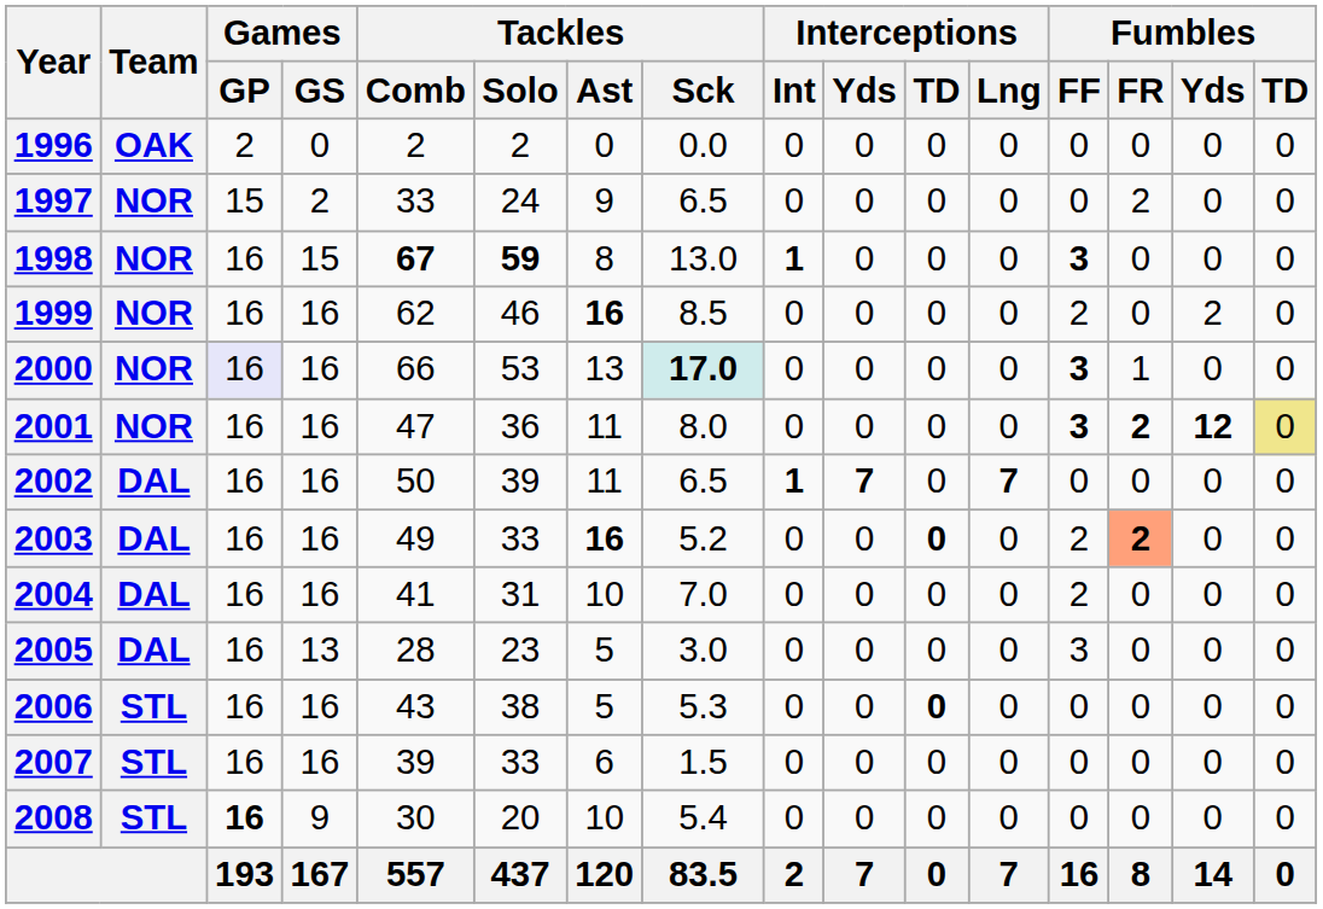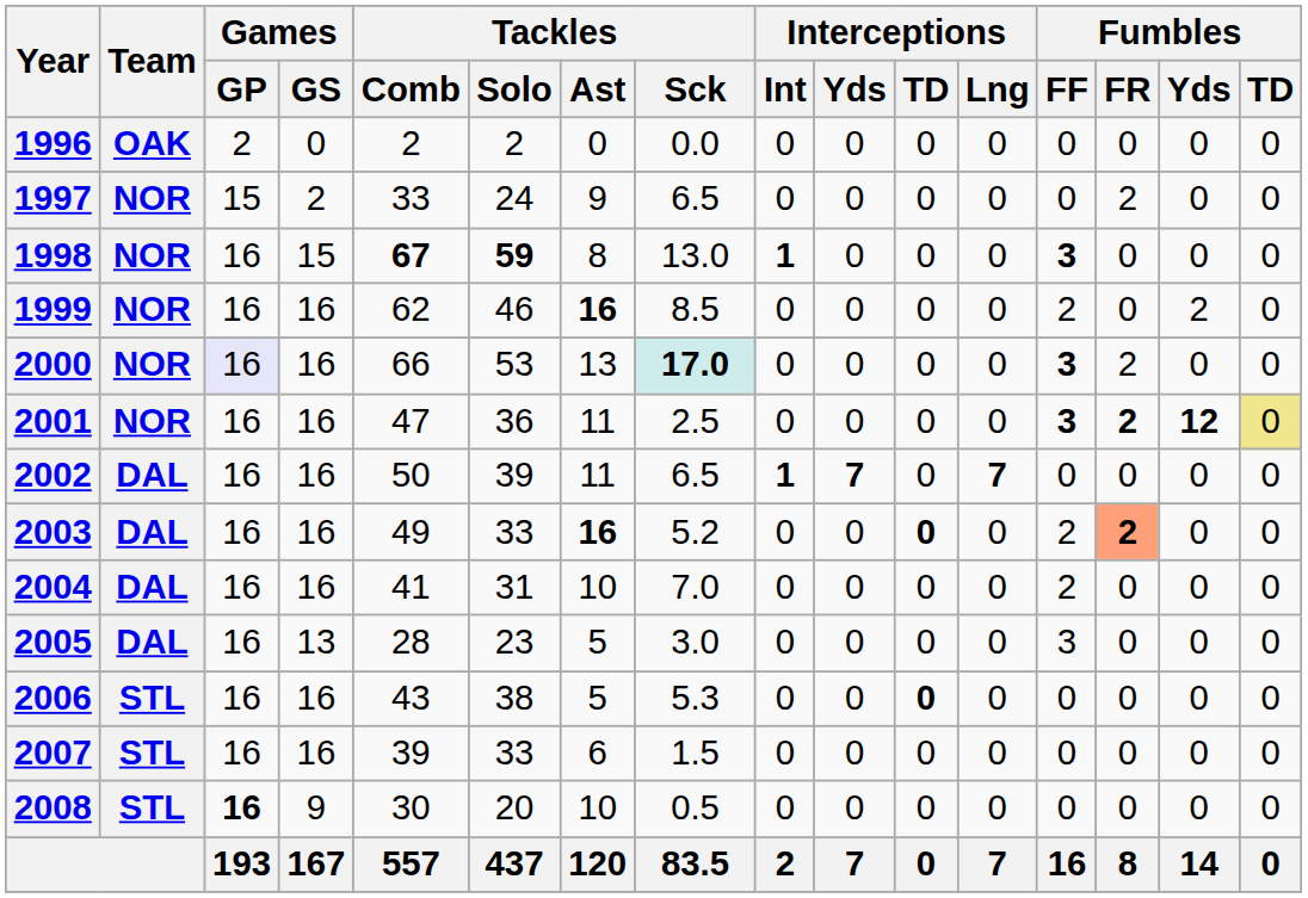2000 | Fumbles / FR: 1 -> 2
2001 | Tackles / Sck: 8.0 -> 2.5
2008 | Tackles / Sck: 5.4 -> 0.5
